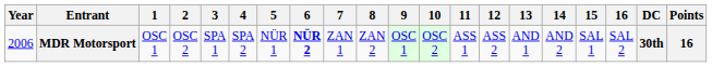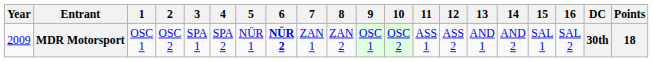MDR Motorsport | Year: 2006 -> 2009
MDR Motorsport | Points: 16 -> 18
